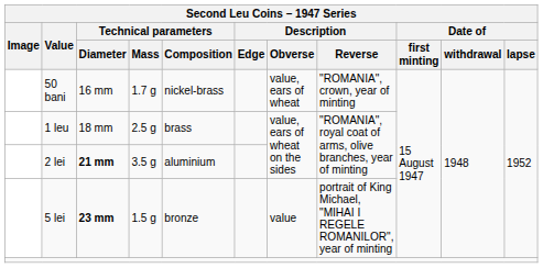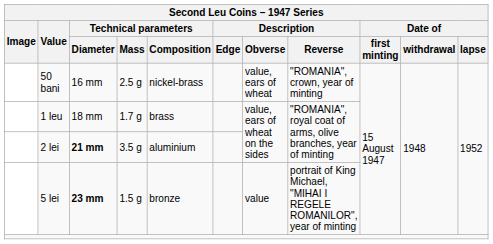50 bani | Technical parameters / Mass: 1.7 g -> 2.5 g
1 leu | Technical parameters / Mass: 2.5 g -> 1.7 g
